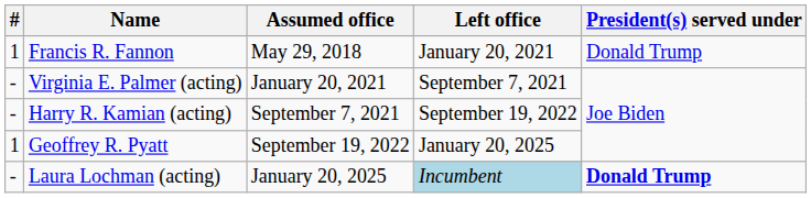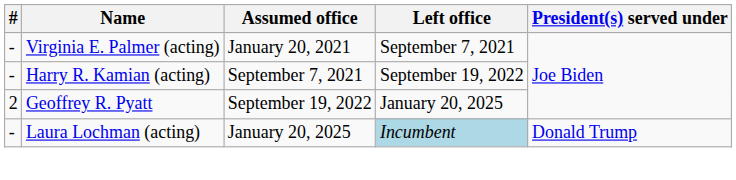- row: 1 | Francis R. Fannon | May 29, 2018 | January 20, 2021 | Donald Trump
Geoffrey R. Pyatt | #: 1 -> 2
Laura Lochman (acting) | President(s) served under: bold -> normal
